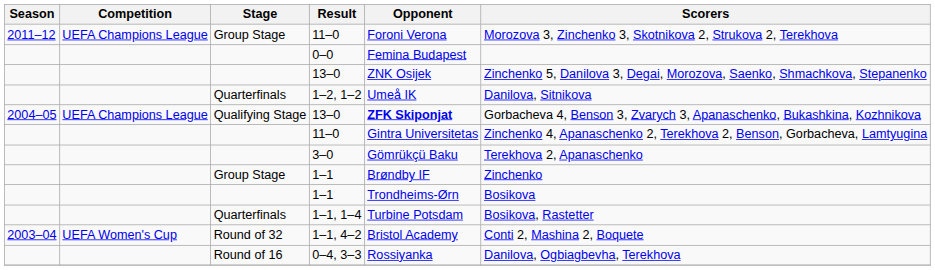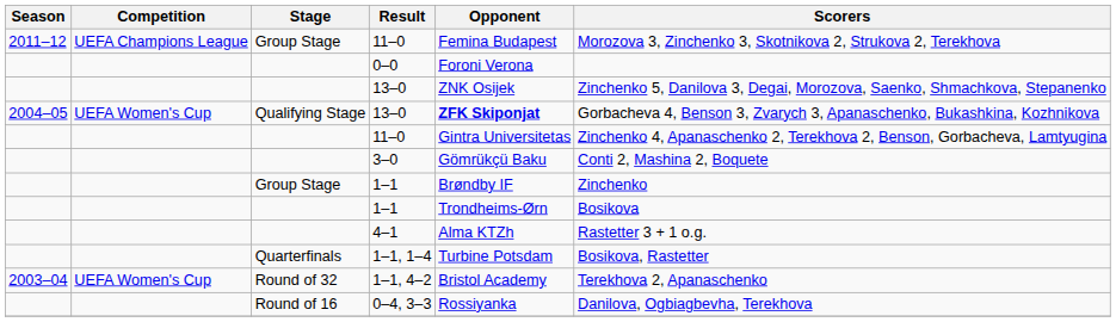Group Stage / 11–0 | Opponent: Foroni Verona -> Femina Budapest
0–0 | Opponent: Femina Budapest -> Foroni Verona
- row: Quarterfinals | 1–2, 1–2 | Umeå IK | Danilova, Sitnikova
Qualifying Stage / 13–0 | Competition: UEFA Champions League -> UEFA Women's Cup
3–0 | Scorers: Terekhova 2, Apanaschenko -> Conti 2, Mashina 2, Boquete
+ row: 4–1 | Alma KTZh | Rastetter 3 + 1 o.g.
1–1, 4–2 | Scorers: Conti 2, Mashina 2, Boquete -> Terekhova 2, Apanaschenko
